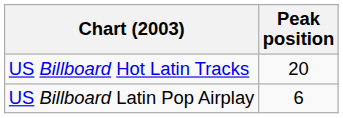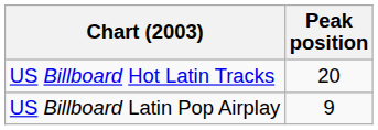US Billboard Latin Pop Airplay | Peak position: 6 -> 9
